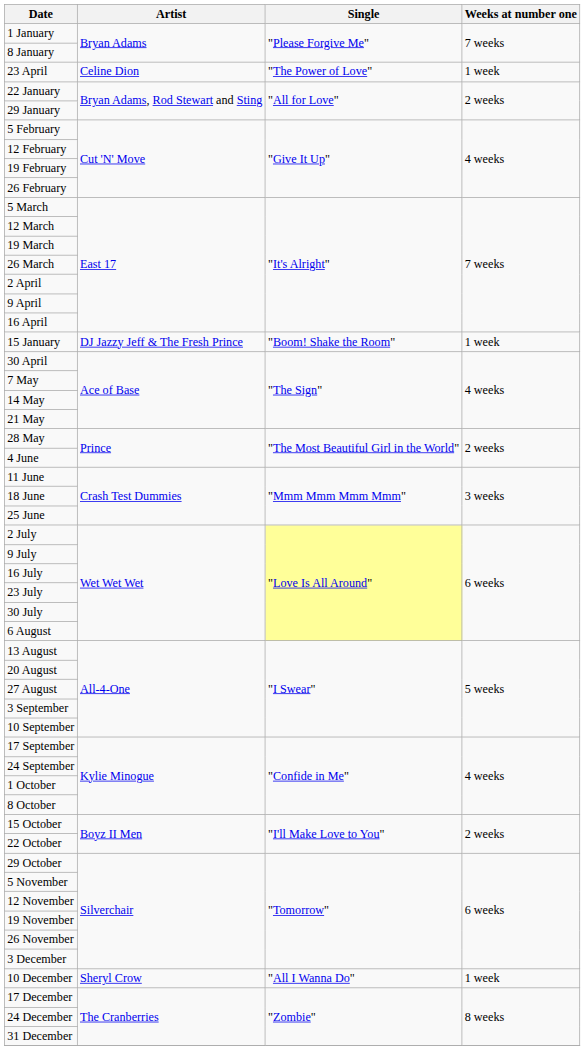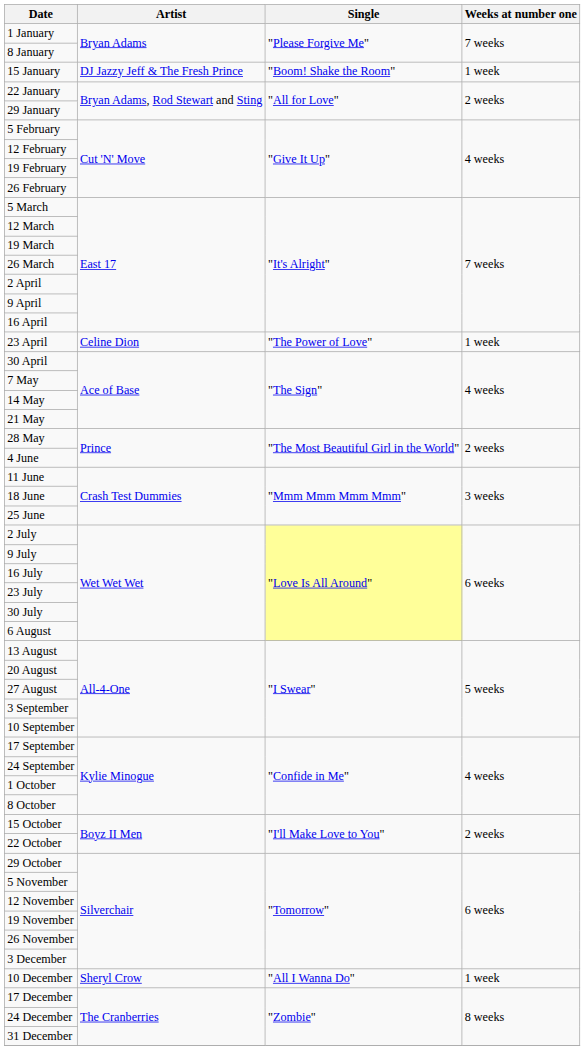rows swapped: 15 January <-> 23 April
